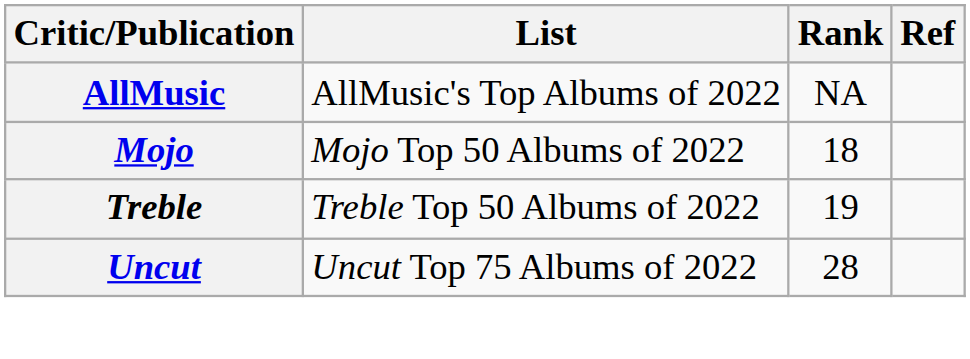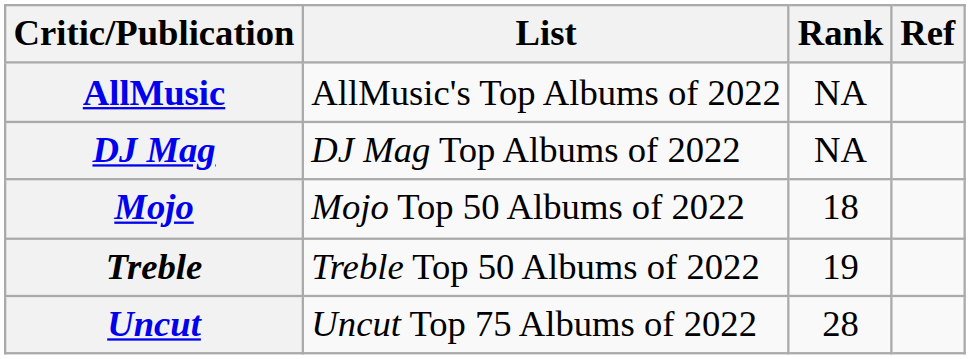+ row: DJ Mag | DJ Mag Top Albums of 2022 | NA
